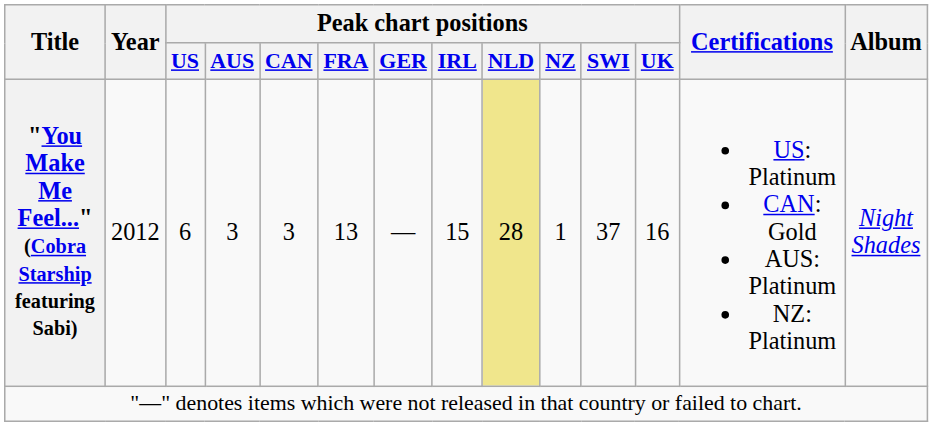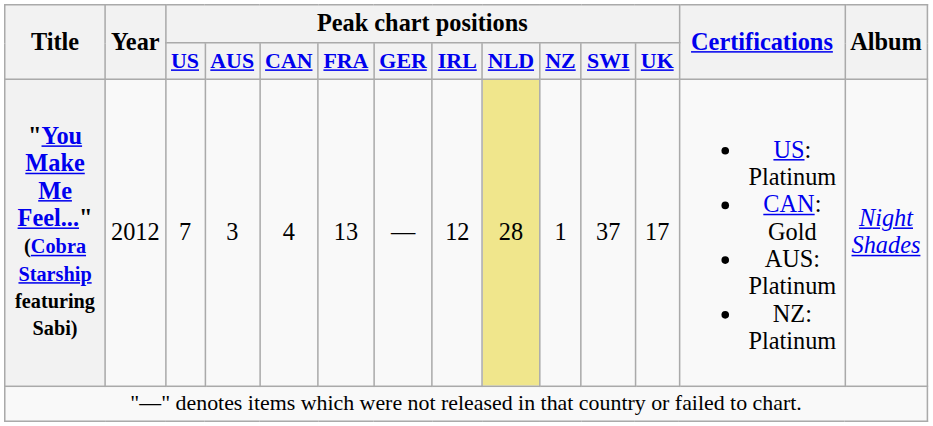"You Make Me Feel..." (Cobra Starship featuring Sabi) | Peak chart positions / US: 6 -> 7
"You Make Me Feel..." (Cobra Starship featuring Sabi) | Peak chart positions / CAN: 3 -> 4
"You Make Me Feel..." (Cobra Starship featuring Sabi) | Peak chart positions / IRL: 15 -> 12
"You Make Me Feel..." (Cobra Starship featuring Sabi) | Peak chart positions / UK: 16 -> 17
